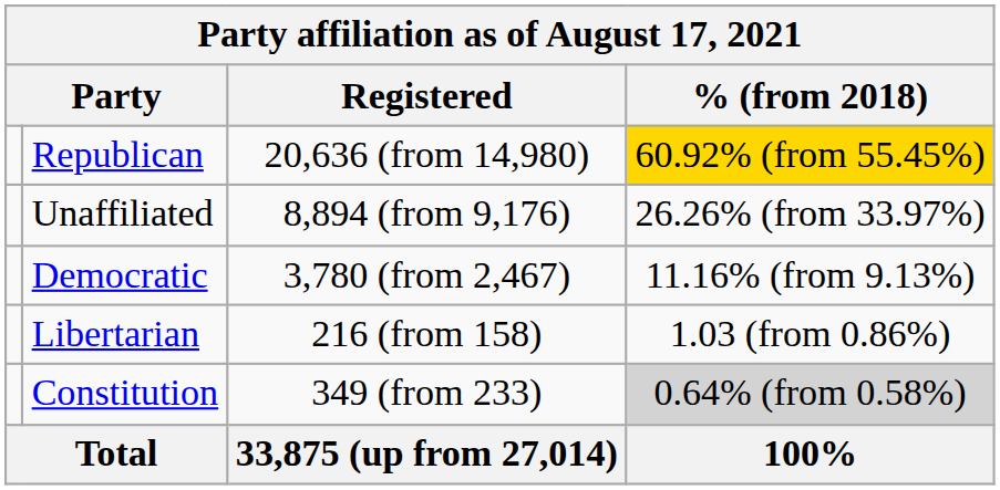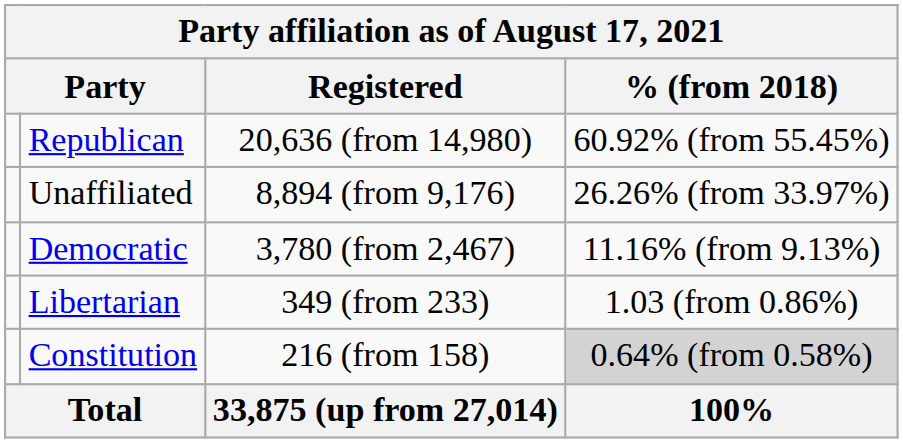Republican | % (from 2018): gold background -> no background
Libertarian | Registered: 216 (from 158) -> 349 (from 233)
Constitution | Registered: 349 (from 233) -> 216 (from 158)
